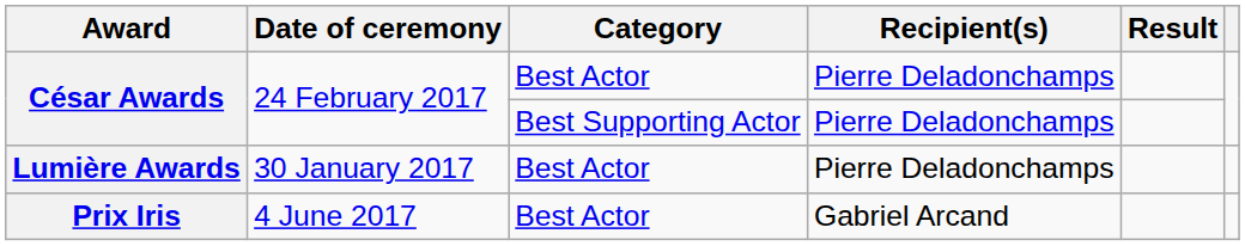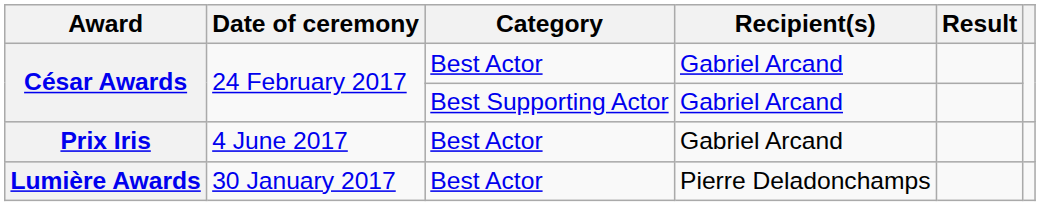César Awards / Best Actor | Recipient(s): Pierre Deladonchamps -> Gabriel Arcand
César Awards / Best Supporting Actor | Recipient(s): Pierre Deladonchamps -> Gabriel Arcand
rows swapped: Lumière Awards <-> Prix Iris
